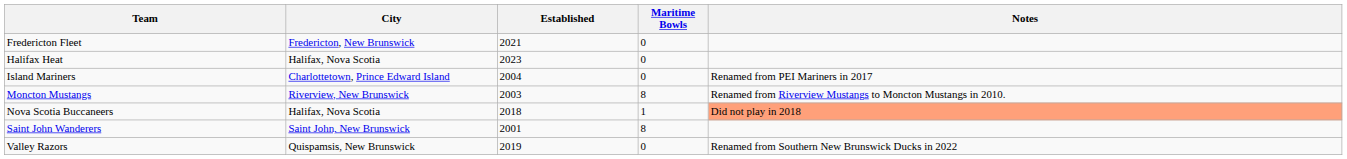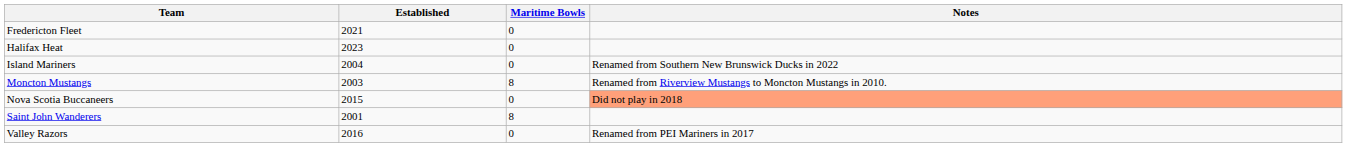- column: City | Fredericton, New Brunswick | Halifax, Nova Scotia | Charlottetown, Prince Edward Island | Riverview, New Brunswick | Halifax, Nova Scotia | Saint John, New Brunswick | Quispamsis, New Brunswick
Island Mariners | Notes: Renamed from PEI Mariners in 2017 -> Renamed from Southern New Brunswick Ducks in 2022
Nova Scotia Buccaneers | Established: 2018 -> 2015
Nova Scotia Buccaneers | Maritime Bowls: 1 -> 0
Valley Razors | Established: 2019 -> 2016
Valley Razors | Notes: Renamed from Southern New Brunswick Ducks in 2022 -> Renamed from PEI Mariners in 2017
